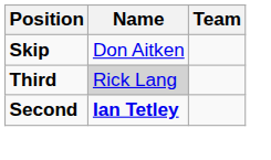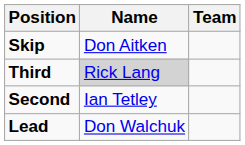Second | Name: bold -> normal
+ row: Lead | Don Walchuk
